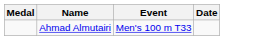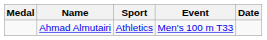+ column: Sport | Athletics
